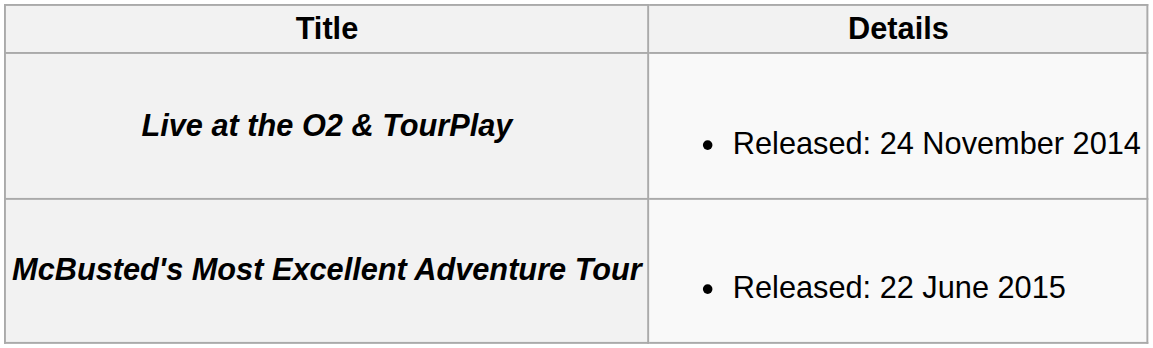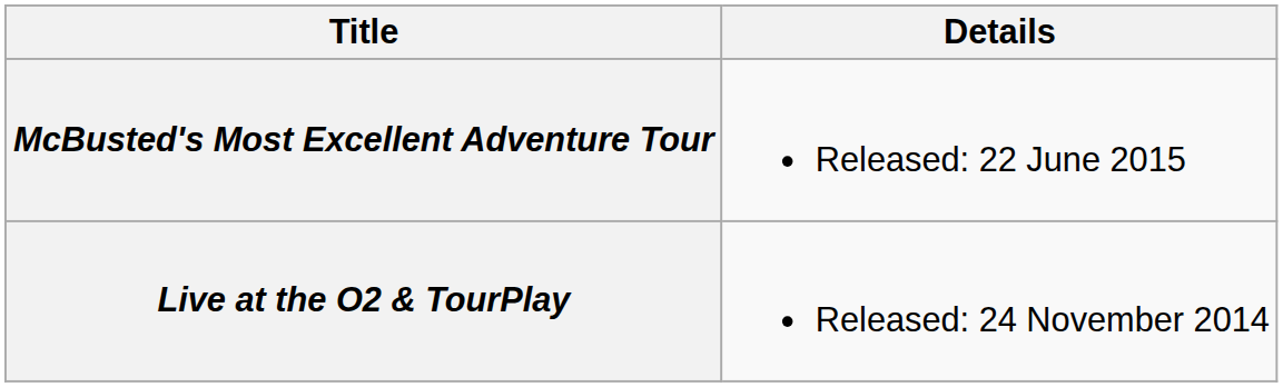rows swapped: Live at the O2 & TourPlay <-> McBusted's Most Excellent Adventure Tour
